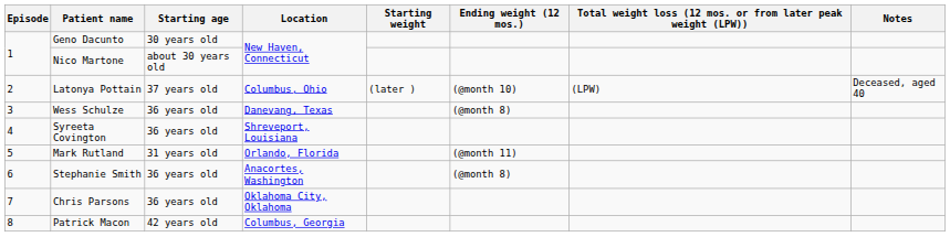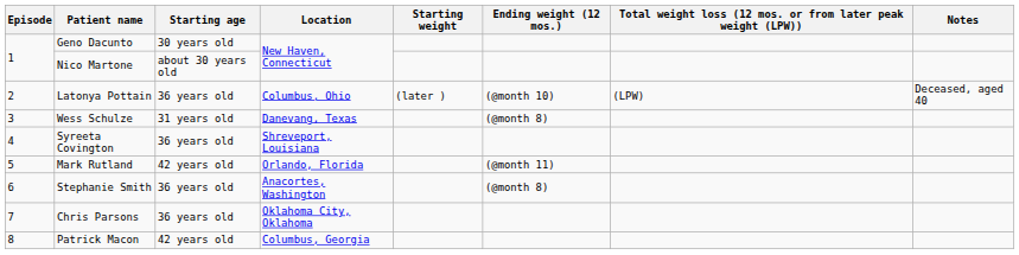Latonya Pottain | Starting age: 37 years old -> 36 years old
Wess Schulze | Starting age: 36 years old -> 31 years old
Mark Rutland | Starting age: 31 years old -> 42 years old
